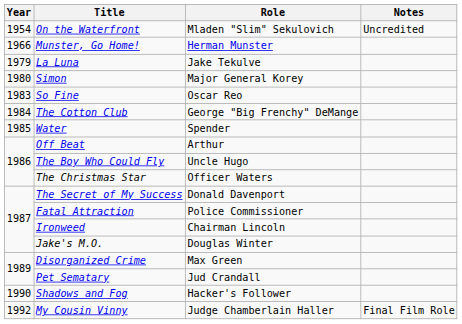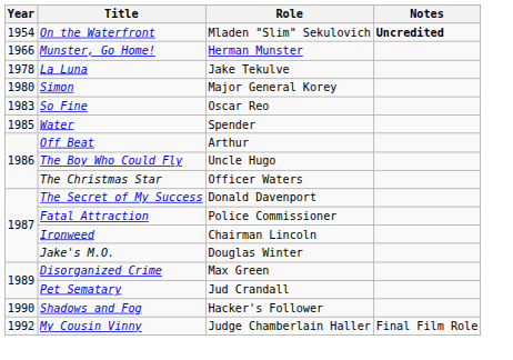On the Waterfront | Notes: normal -> bold
La Luna | Year: 1979 -> 1978
- row: 1984 | The Cotton Club | George "Big Frenchy" DeMange
